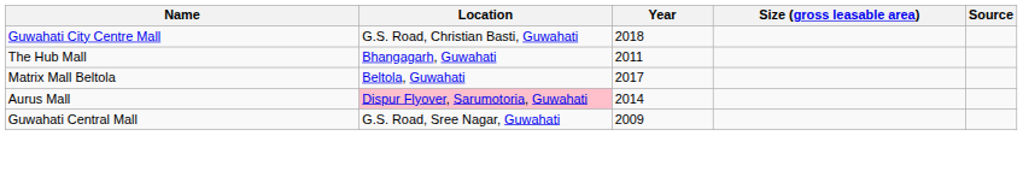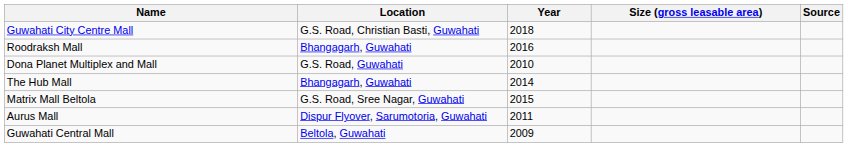+ row: Roodraksh Mall | Bhangagarh, Guwahati | 2016
+ row: Dona Planet Multiplex and Mall | G.S. Road, Guwahati | 2010
The Hub Mall | Year: 2011 -> 2014
Matrix Mall Beltola | Location: Beltola, Guwahati -> G.S. Road, Sree Nagar, Guwahati
Matrix Mall Beltola | Year: 2017 -> 2015
Aurus Mall | Location: pink background -> no background
Aurus Mall | Year: 2014 -> 2011
Guwahati Central Mall | Location: G.S. Road, Sree Nagar, Guwahati -> Beltola, Guwahati
